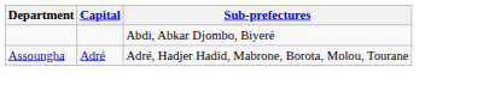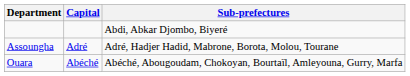+ row: Ouara | Abéché | Abéché, Abougoudam, Chokoyan, Bourtaïl, Amleyouna, Gurry, Marfa
